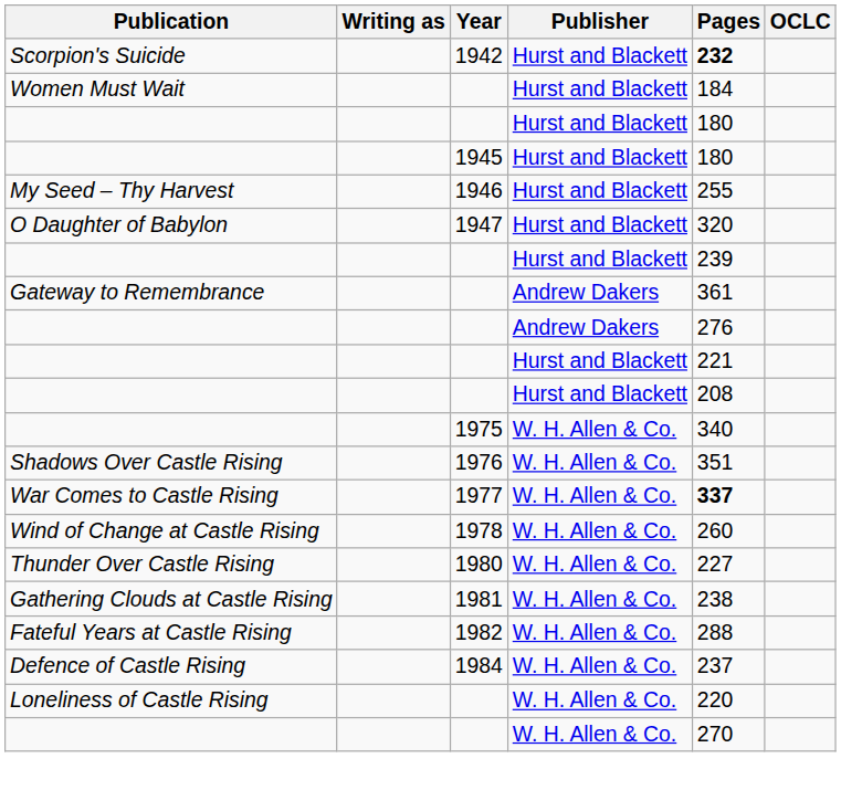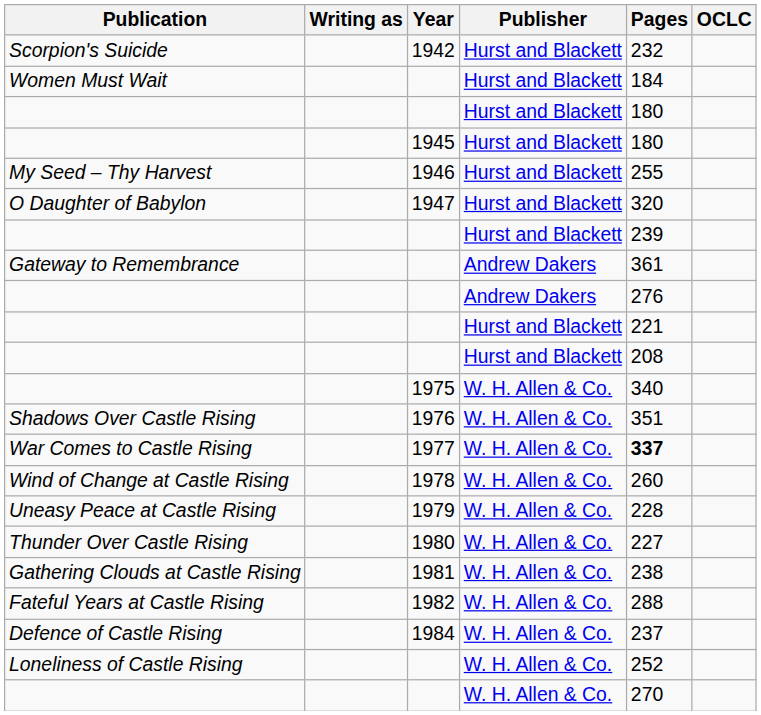Scorpion's Suicide | Pages: bold -> normal
+ row: Uneasy Peace at Castle Rising | 1979 | W. H. Allen & Co. | 228
Loneliness of Castle Rising | Pages: 220 -> 252
